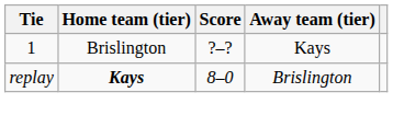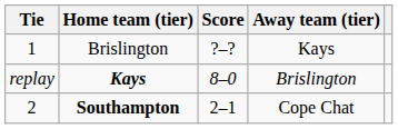+ row: 2 | Southampton | 2–1 | Cope Chat
